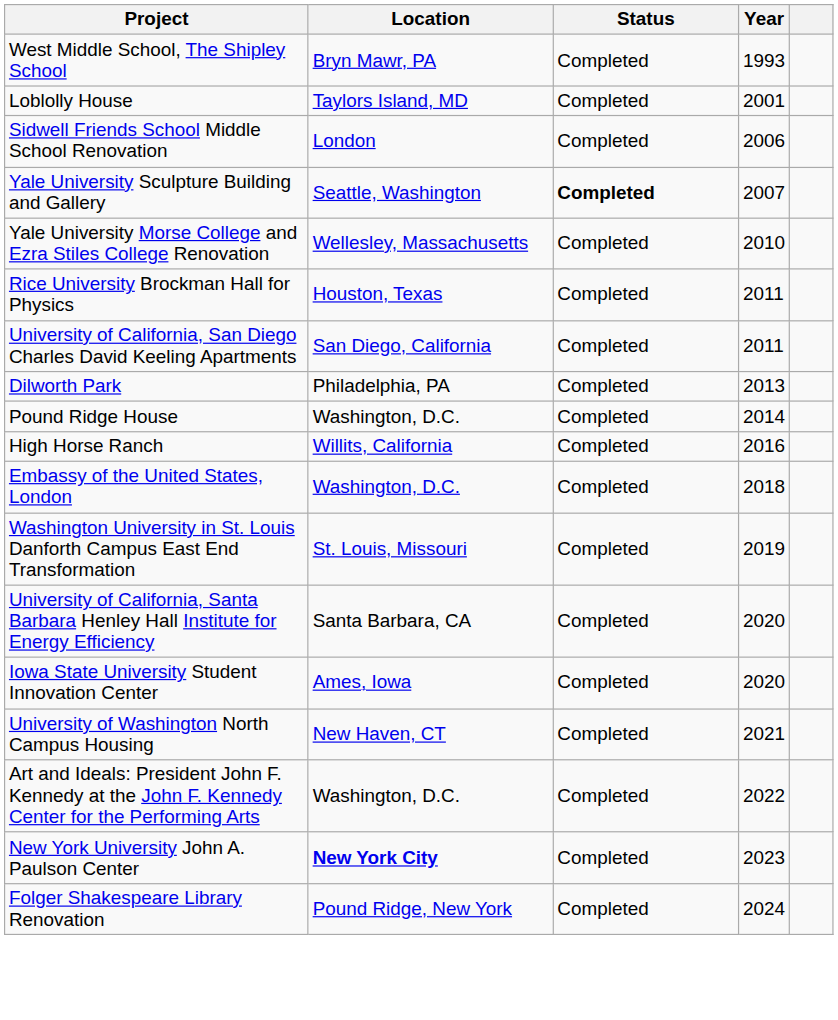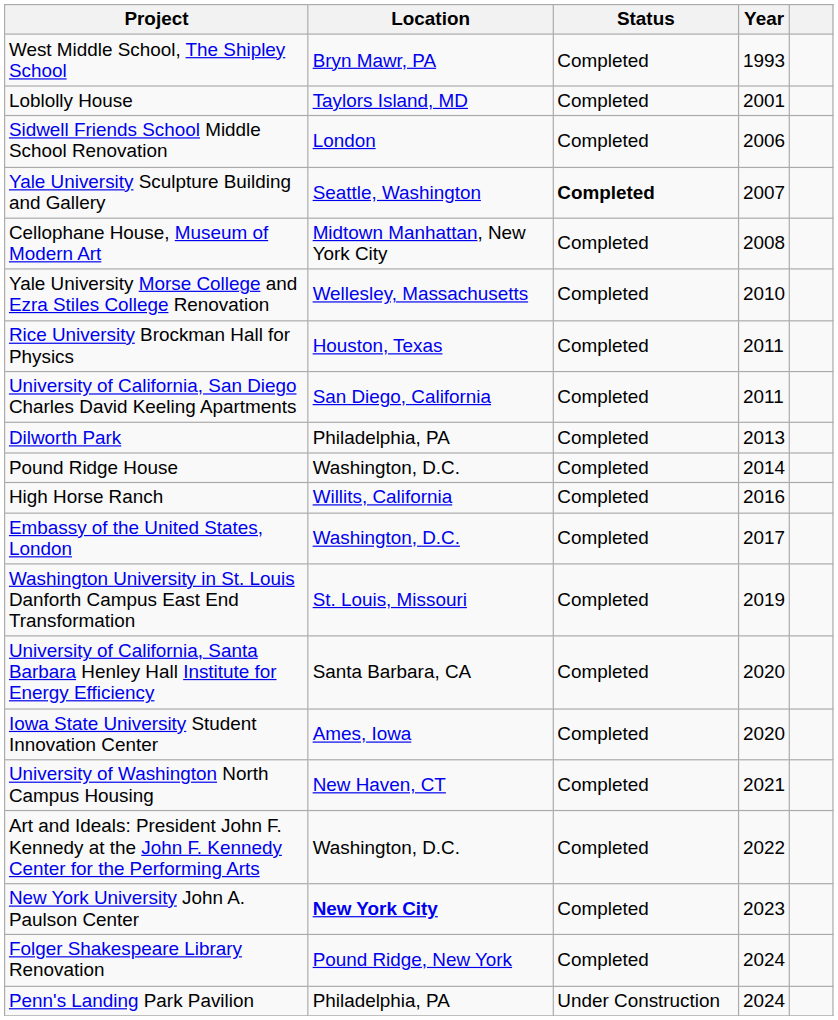+ row: Cellophane House, Museum of Modern Art | Midtown Manhattan, New York City | Completed | 2008
Embassy of the United States, London | Year: 2018 -> 2017
+ row: Penn's Landing Park Pavilion | Philadelphia, PA | Under Construction | 2024
